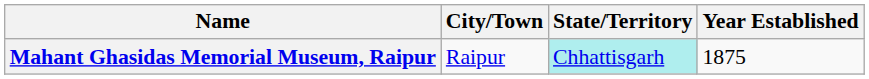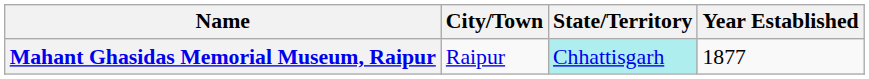Mahant Ghasidas Memorial Museum, Raipur | Year Established: 1875 -> 1877
